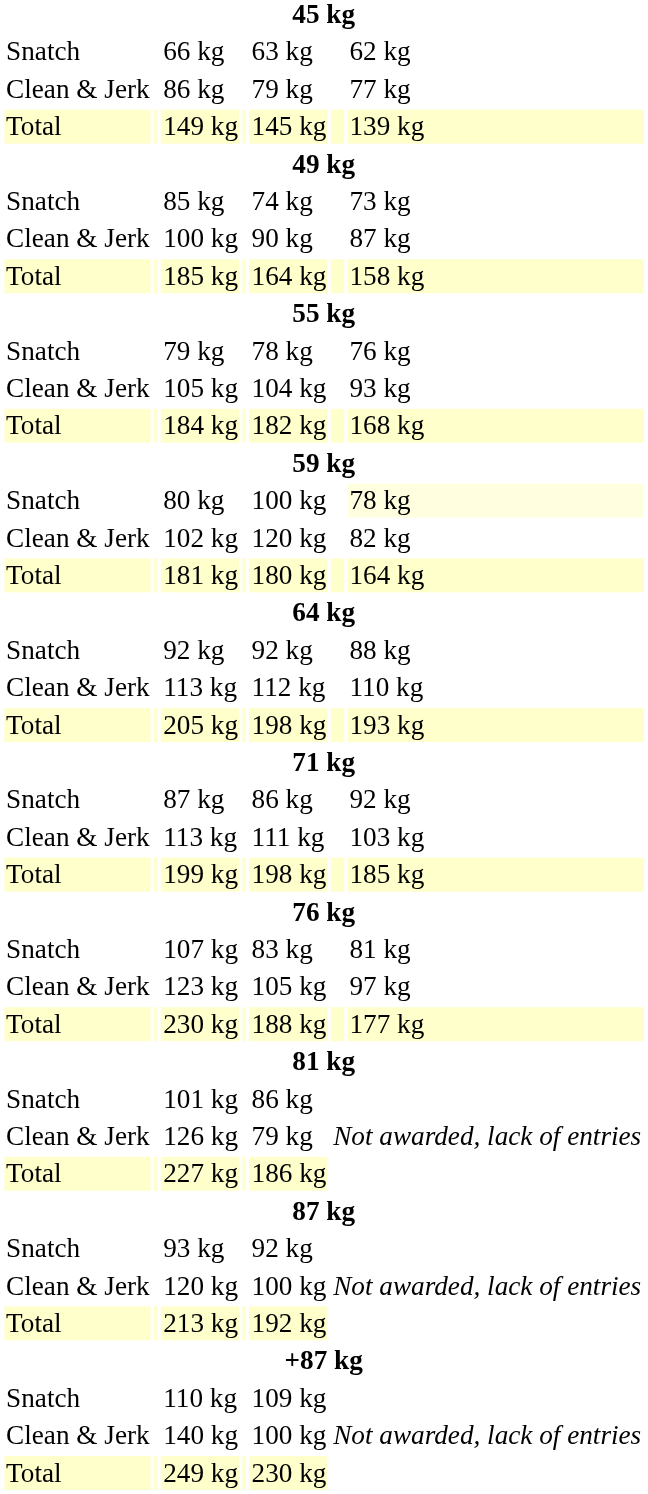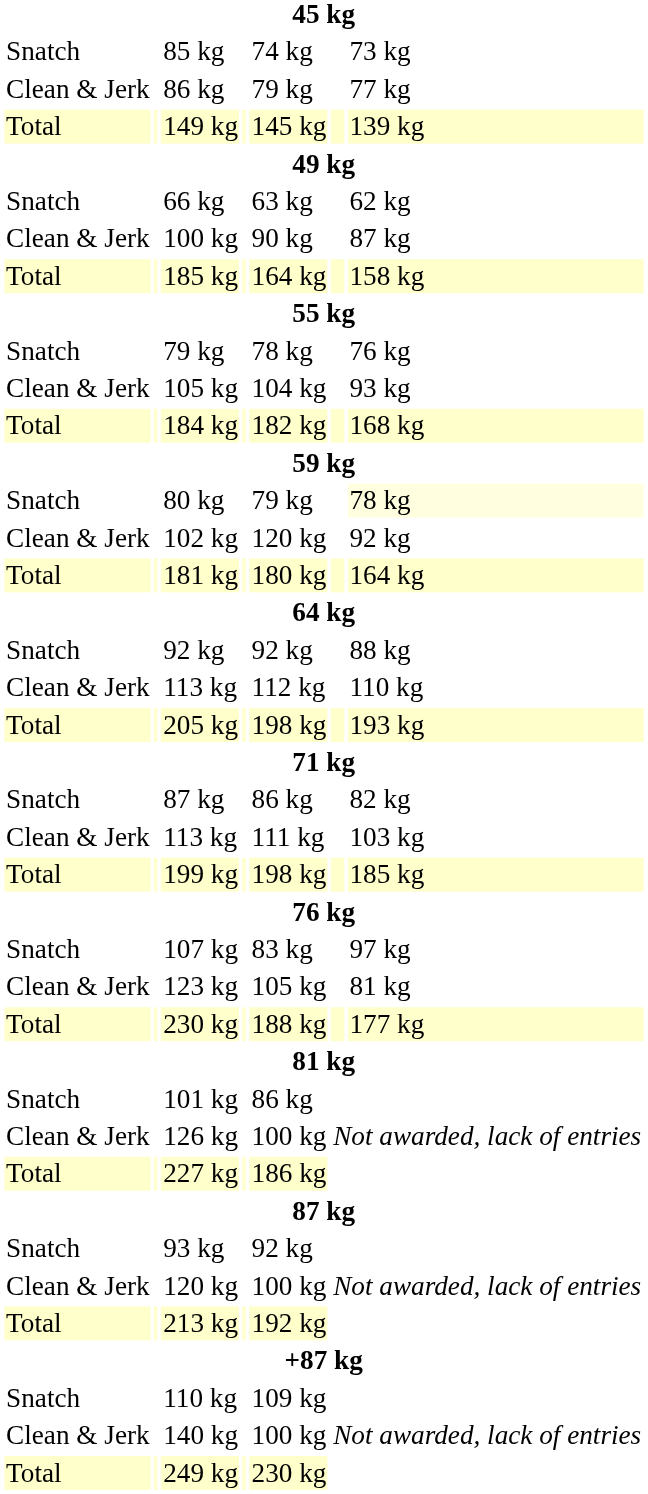rows swapped: 66 kg <-> 85 kg
80 kg | column 5: 100 kg -> 79 kg
102 kg | column 7: 82 kg -> 92 kg
Snatch / 87 kg | column 7: 92 kg -> 82 kg
107 kg | column 7: 81 kg -> 97 kg
123 kg | column 7: 97 kg -> 81 kg
126 kg | column 5: 79 kg -> 100 kg
